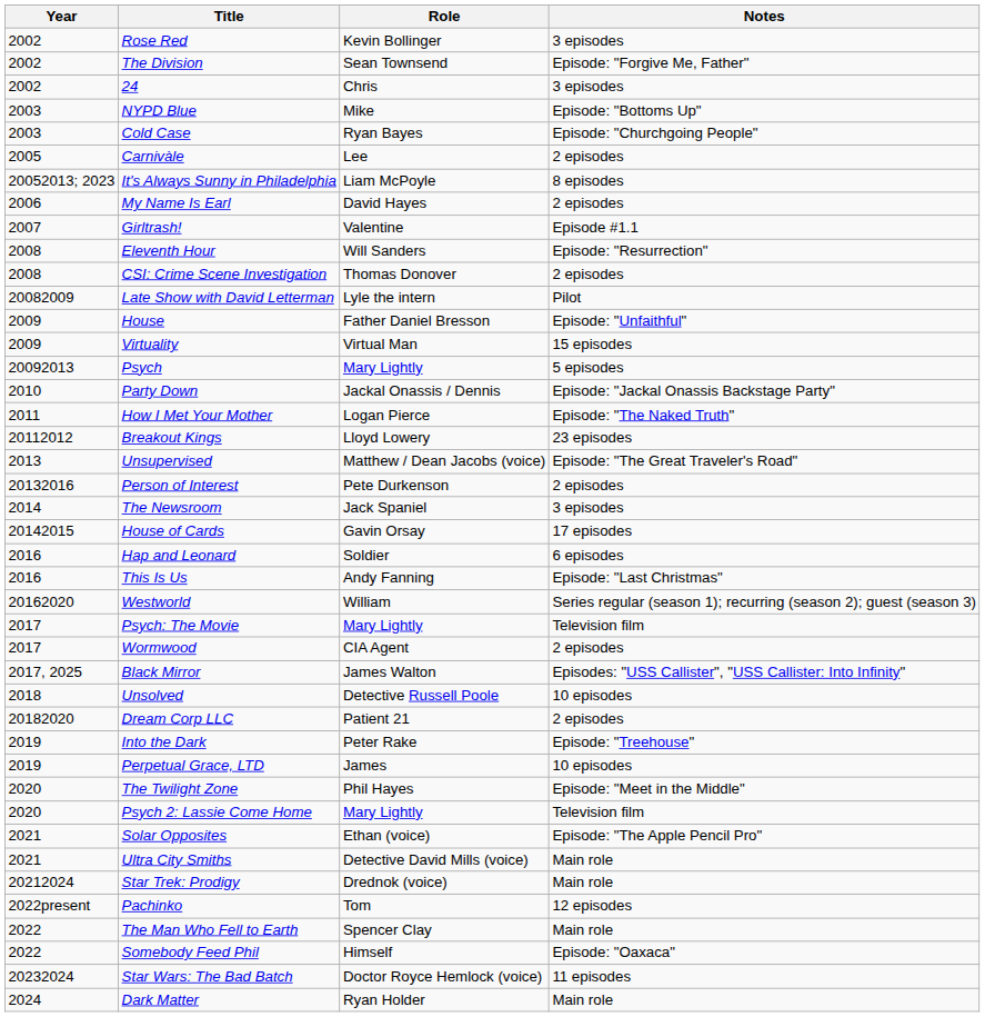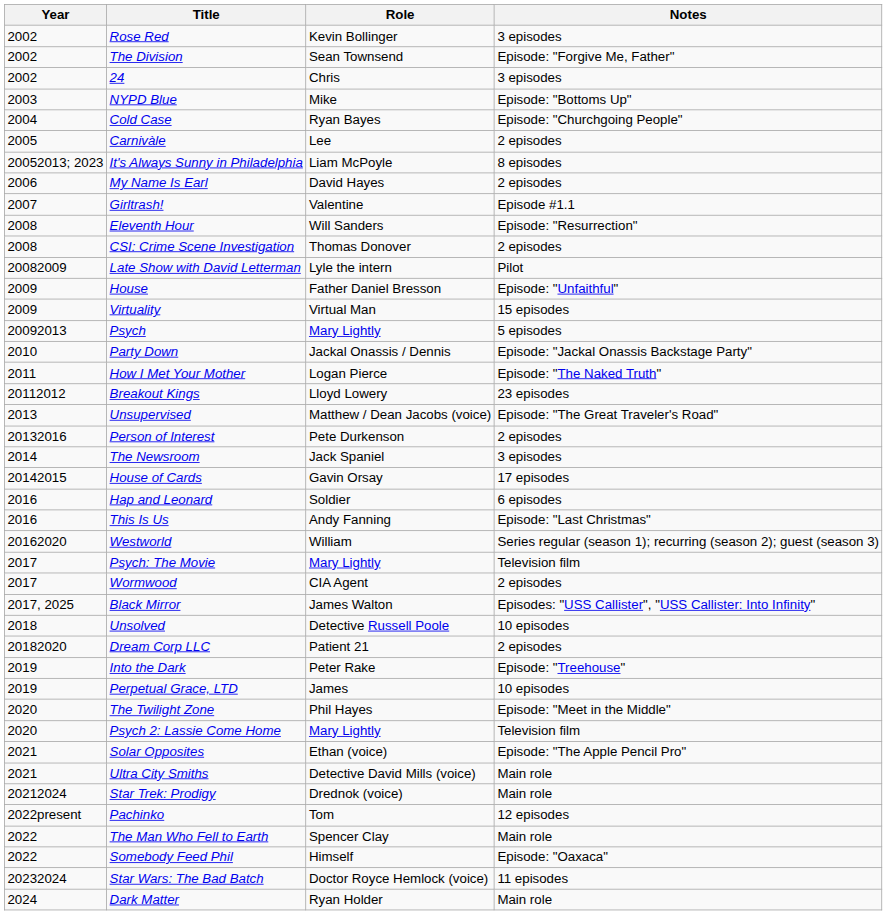Cold Case | Year: 2003 -> 2004
